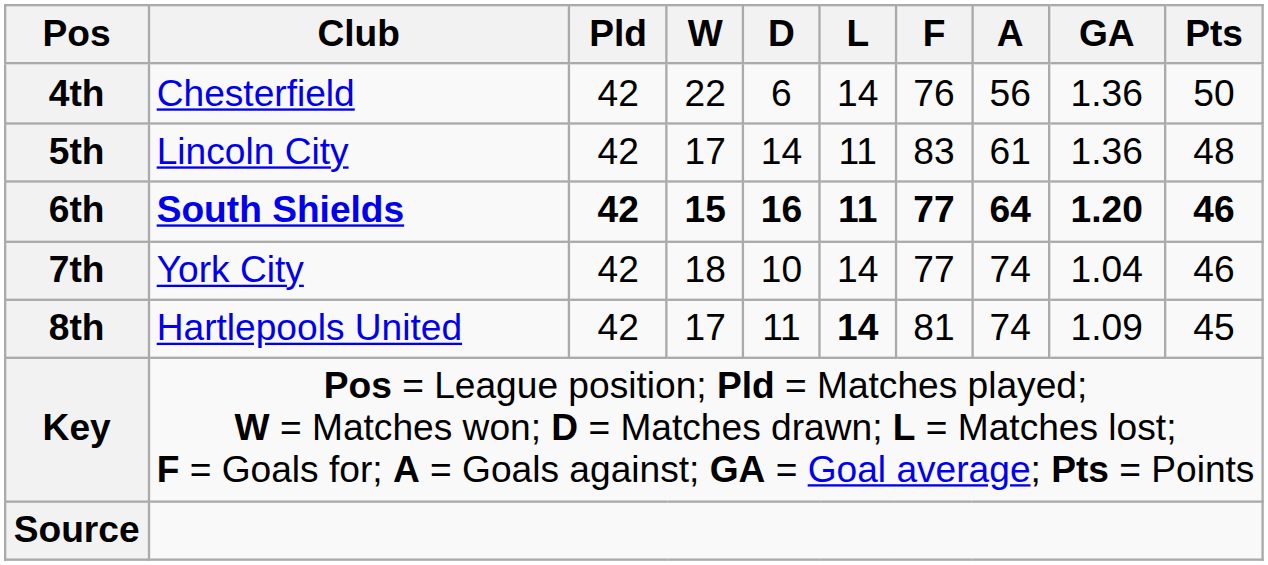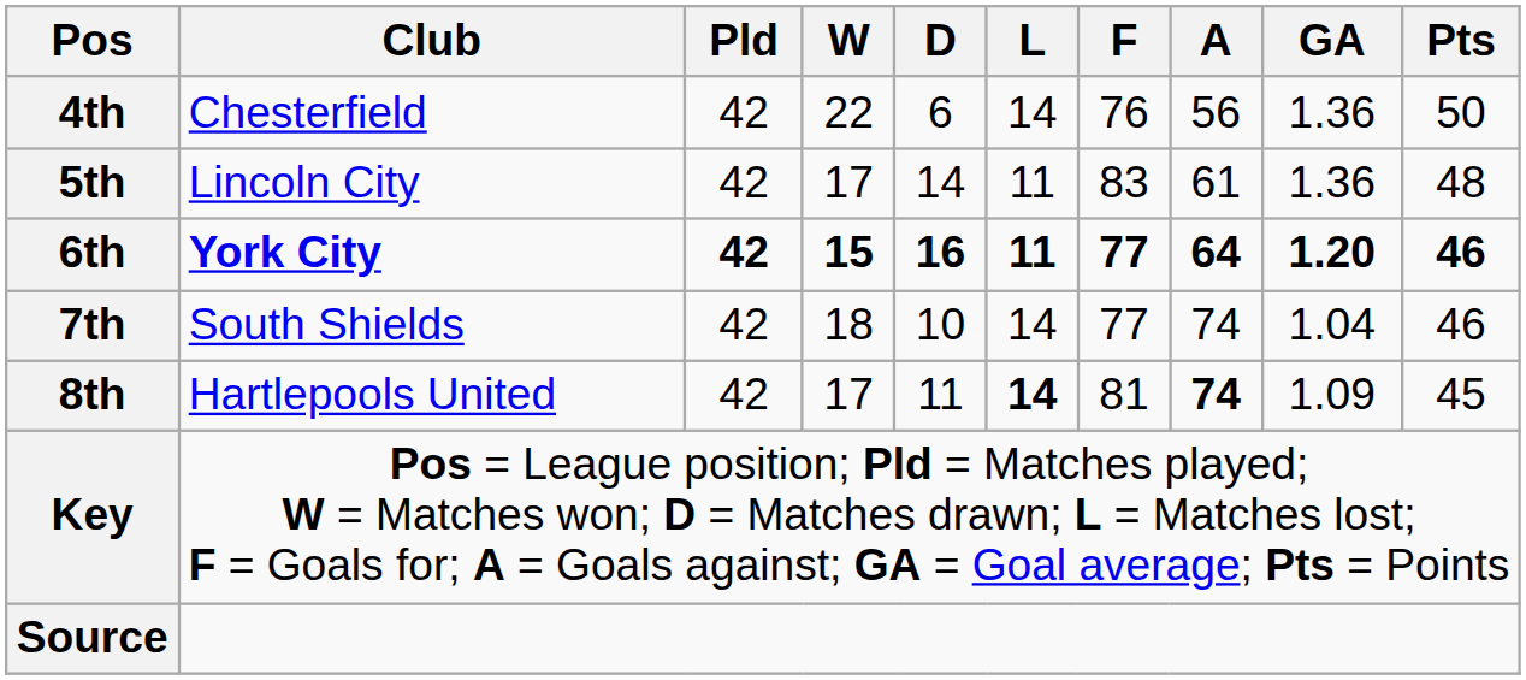6th | Club: South Shields -> York City
7th | Club: York City -> South Shields
8th | A: normal -> bold
